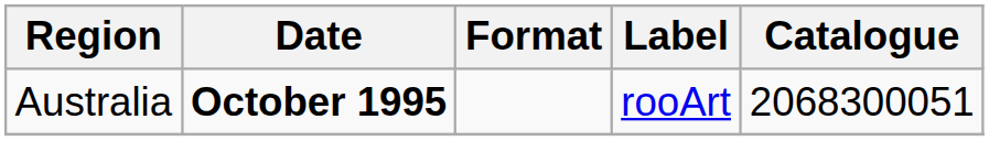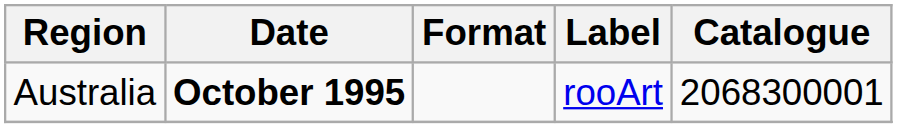Australia | Catalogue: 2068300051 -> 2068300001
